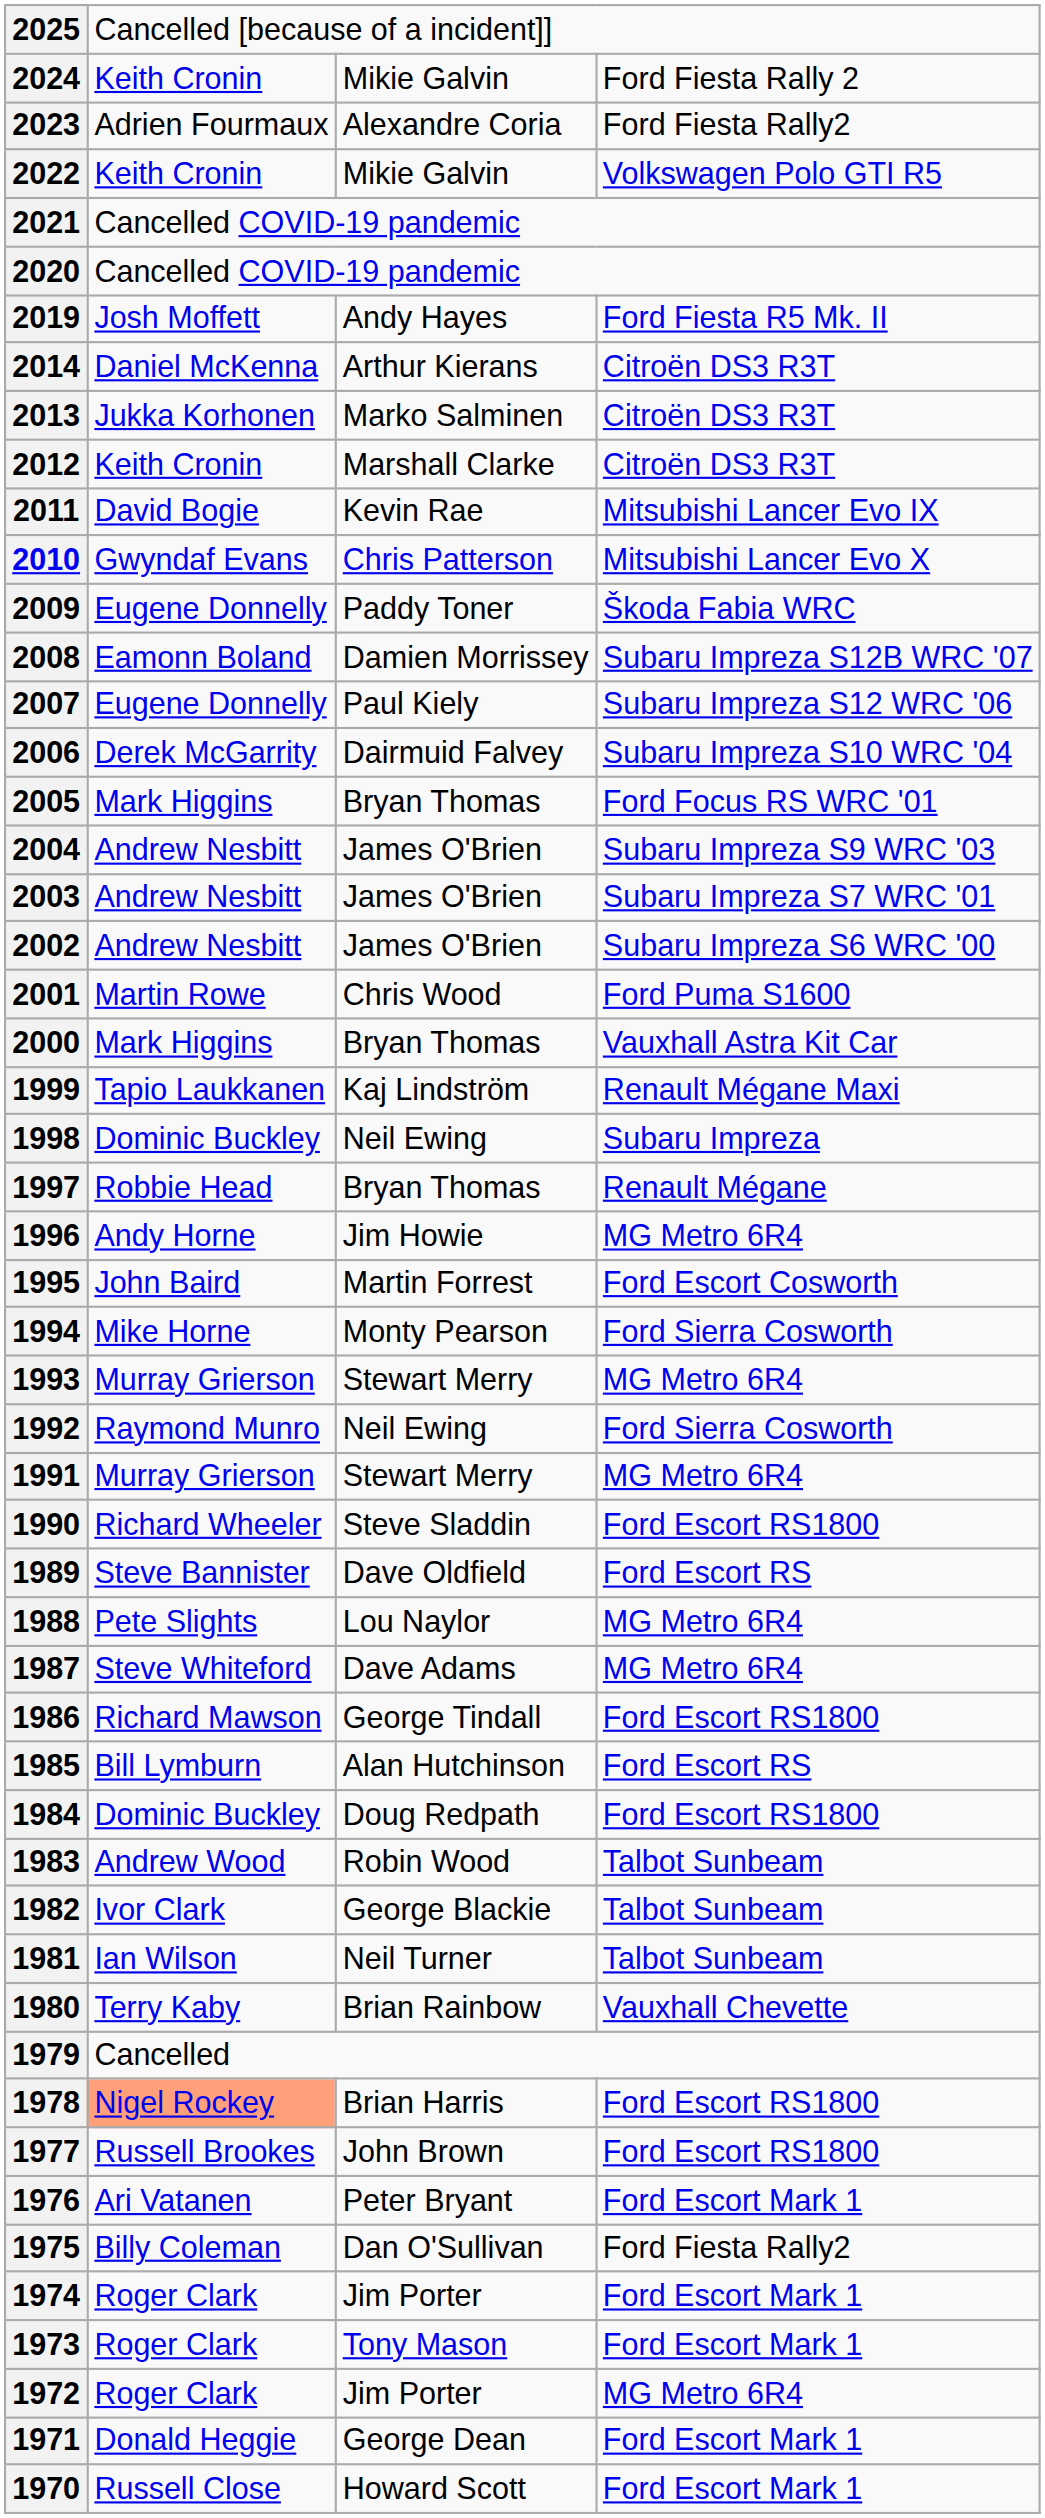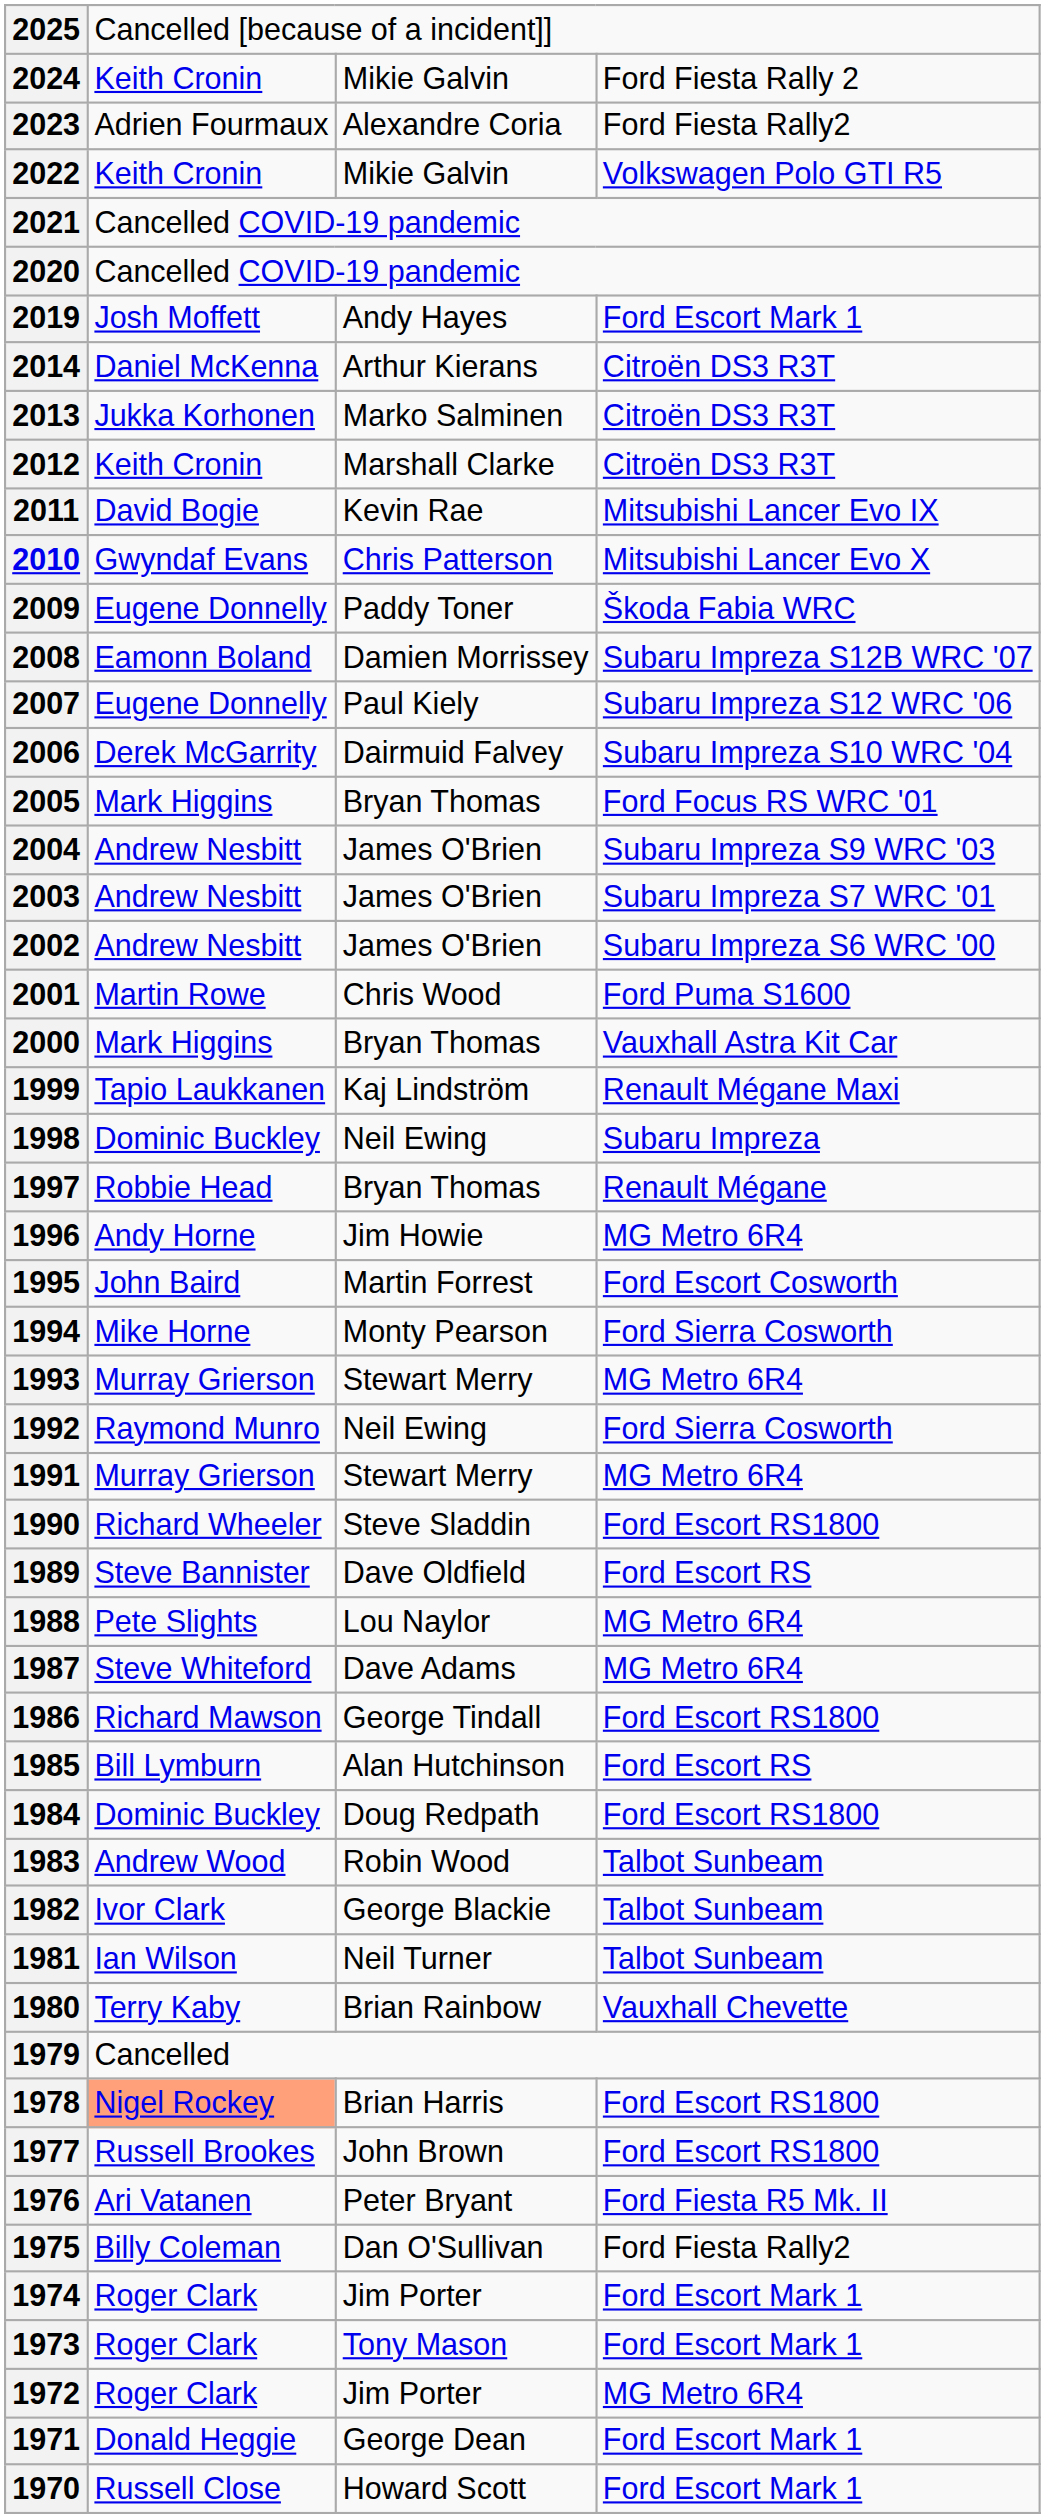2019 | column 4: Ford Fiesta R5 Mk. II -> Ford Escort Mark 1
1976 | column 4: Ford Escort Mark 1 -> Ford Fiesta R5 Mk. II
